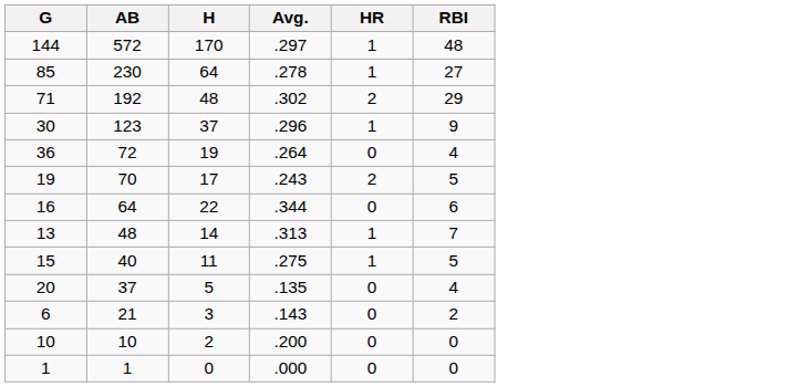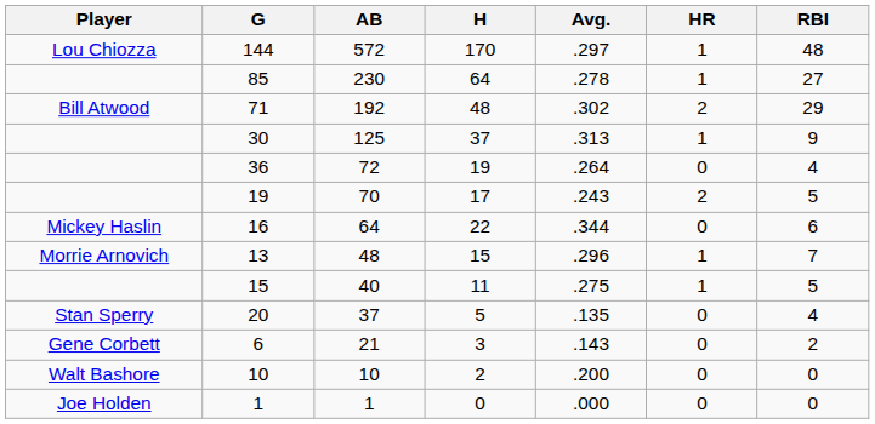+ column: Player | Lou Chiozza | Bill Atwood | Mickey Haslin | Morrie Arnovich | Stan Sperry | Gene Corbett | Walt Bashore | Joe Holden
30 | AB: 123 -> 125
30 | Avg.: .296 -> .313
13 | H: 14 -> 15
13 | Avg.: .313 -> .296
